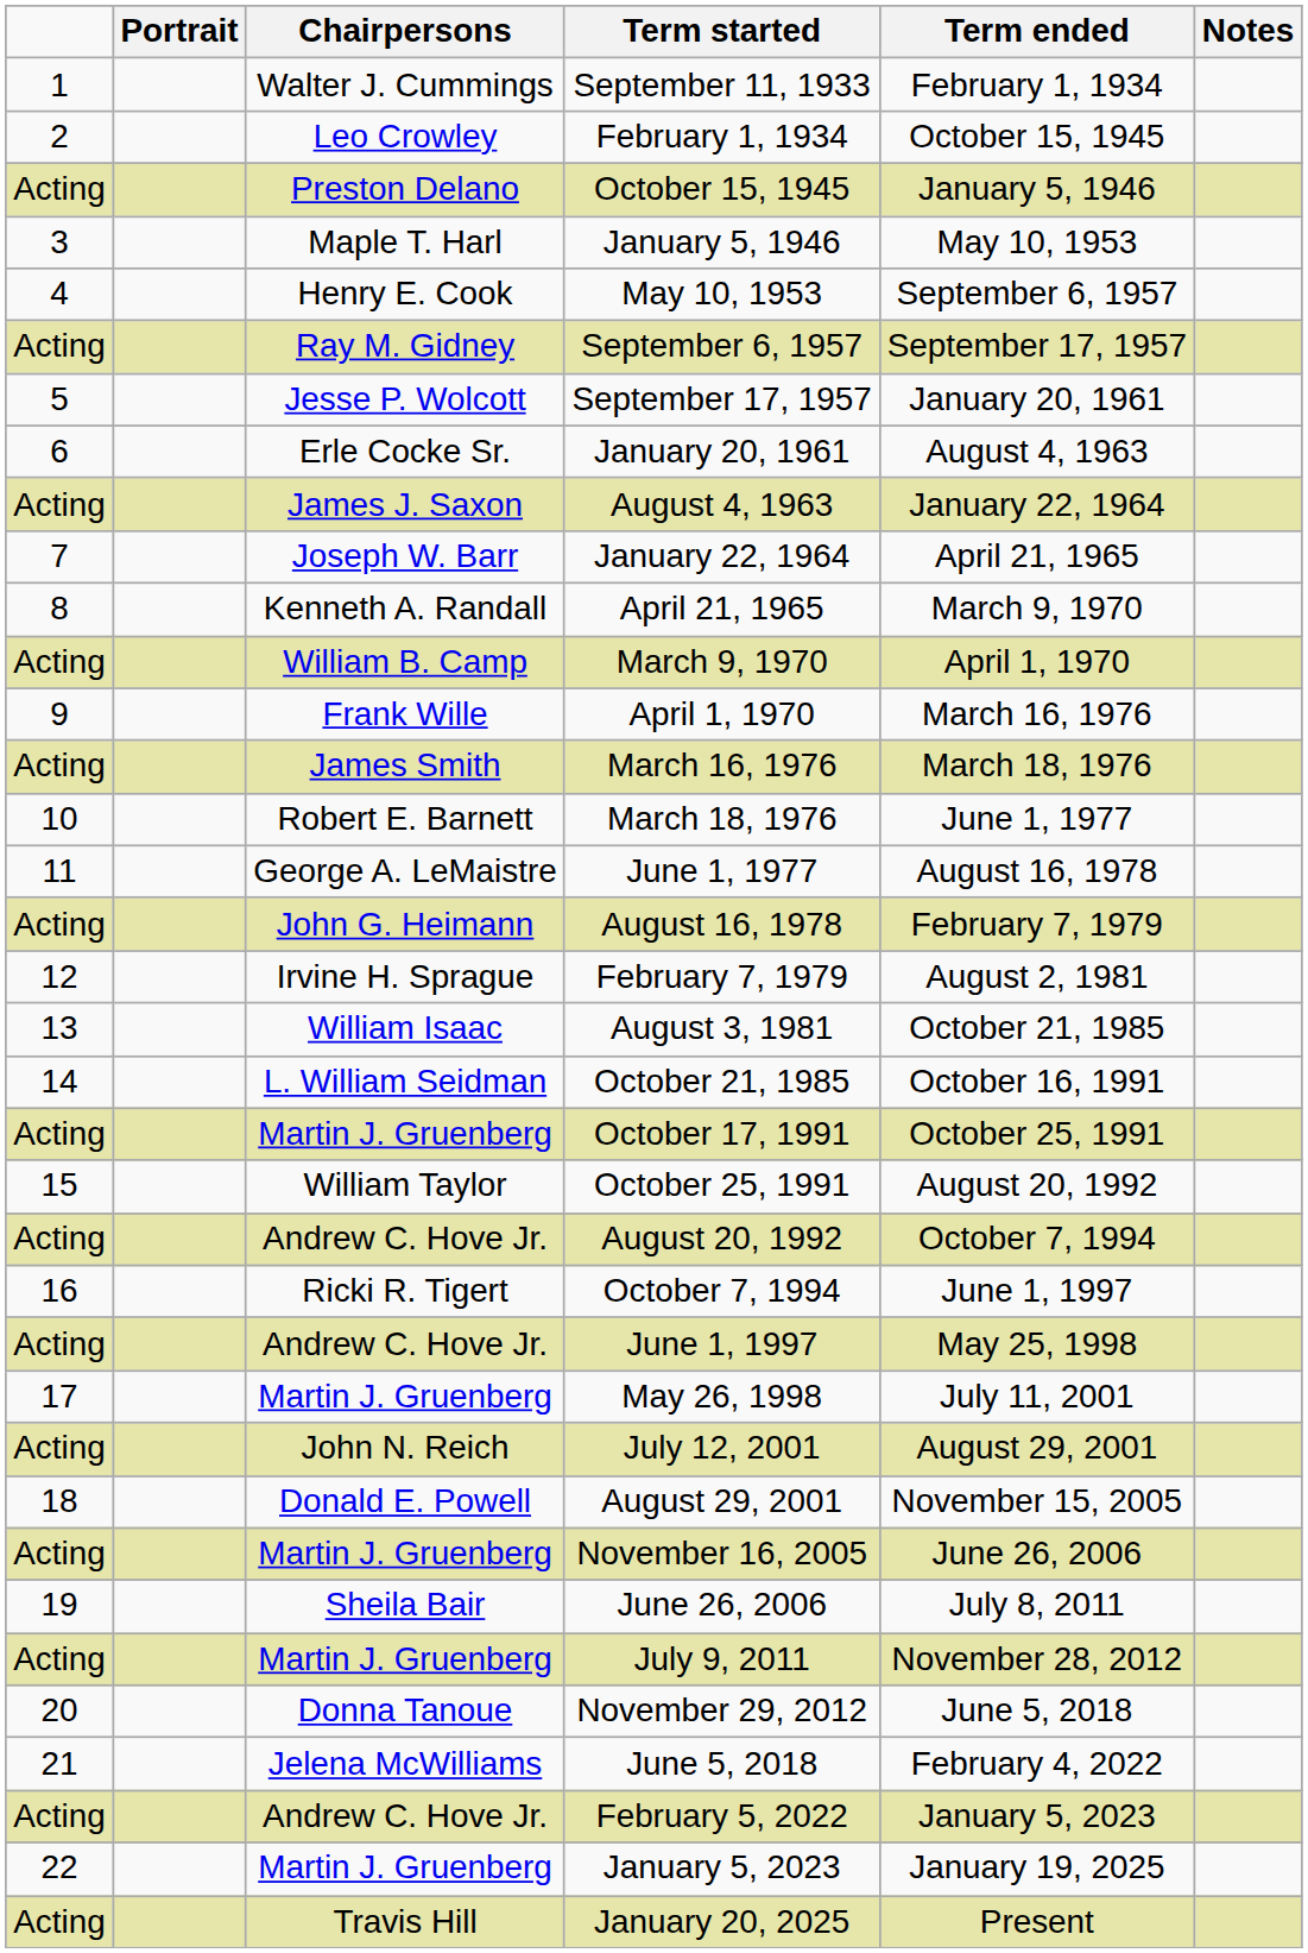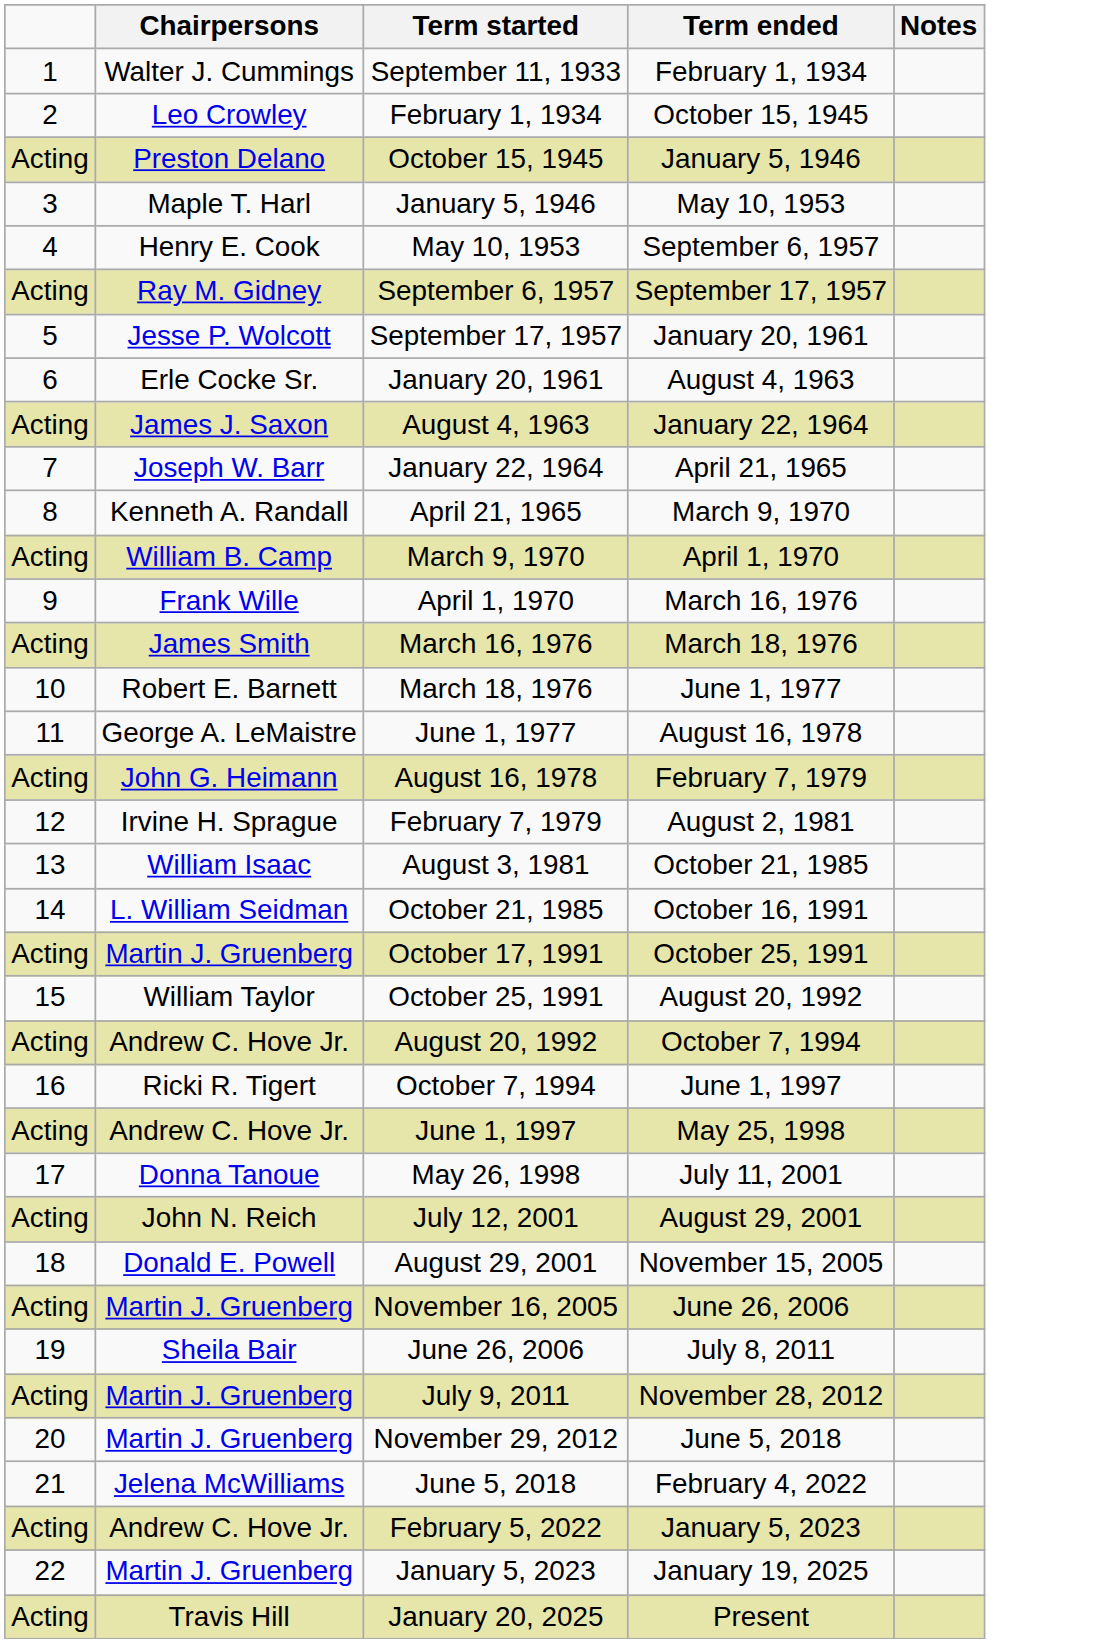- column: Portrait
May 26, 1998 | Chairpersons: Martin J. Gruenberg -> Donna Tanoue
November 29, 2012 | Chairpersons: Donna Tanoue -> Martin J. Gruenberg
